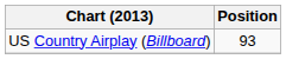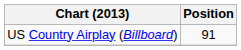US Country Airplay (Billboard) | Position: 93 -> 91
